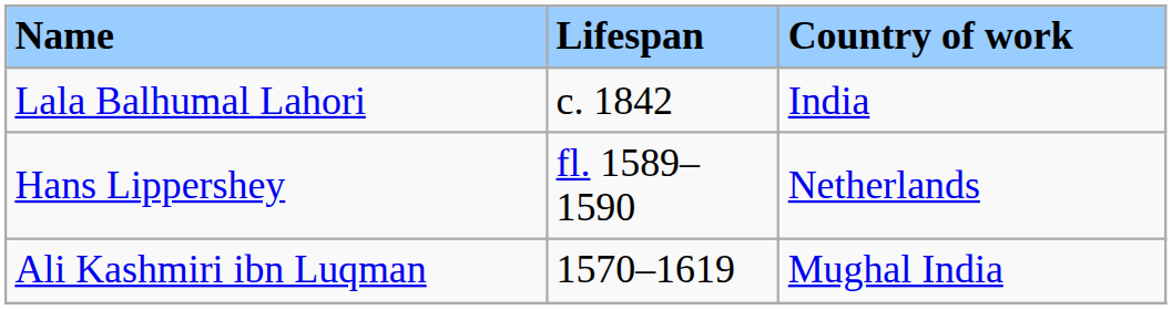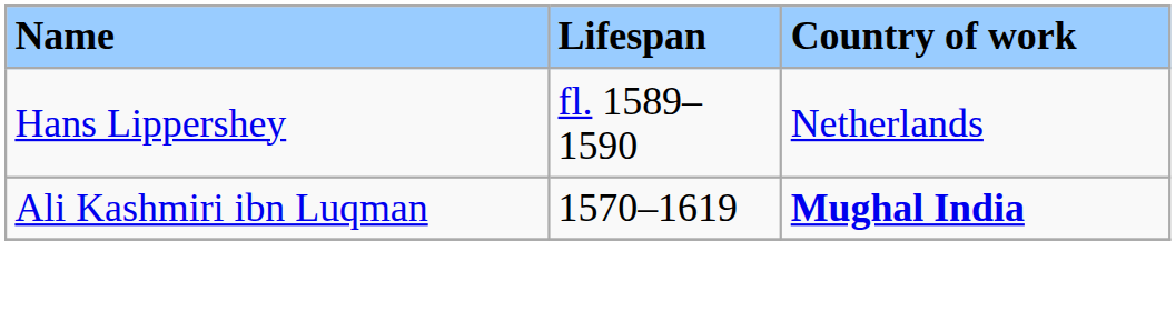- row: Lala Balhumal Lahori | c. 1842 | India
Ali Kashmiri ibn Luqman | Country of work: normal -> bold
